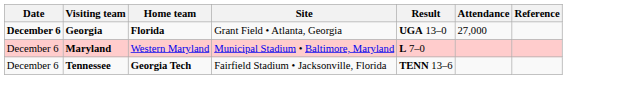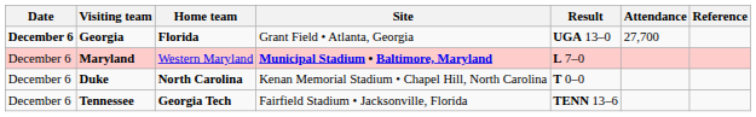Georgia | Attendance: 27,000 -> 27,700
Maryland | Site: normal -> bold
+ row: December 6 | Duke | North Carolina | Kenan Memorial Stadium • Chapel Hill, North Carolina | T 0–0
